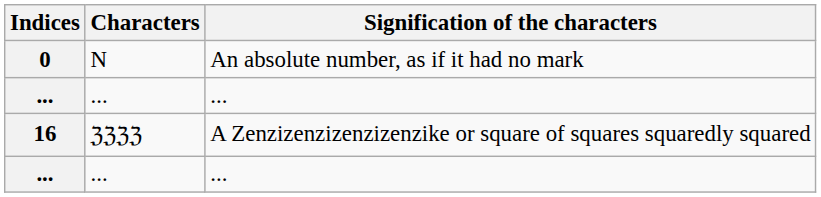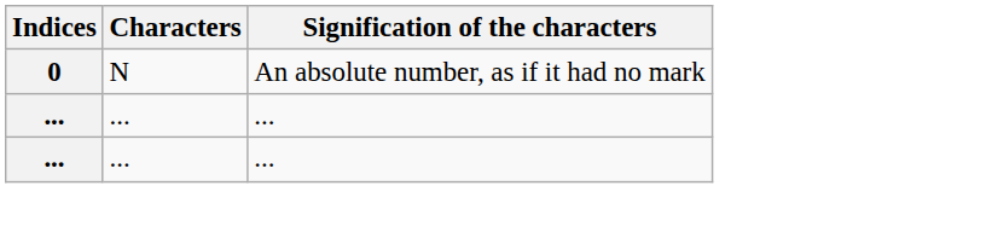- row: 16 | ℨℨℨℨ | A Zenzizenzizenzizenzike or square of squares squaredly squared
